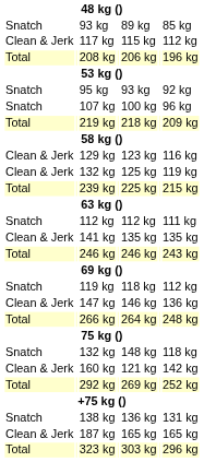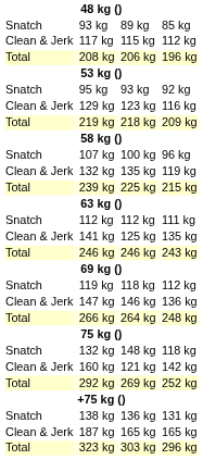rows swapped: 129 kg <-> 107 kg
Clean & Jerk / 132 kg | column 5: 125 kg -> 135 kg
141 kg | column 5: 135 kg -> 125 kg
